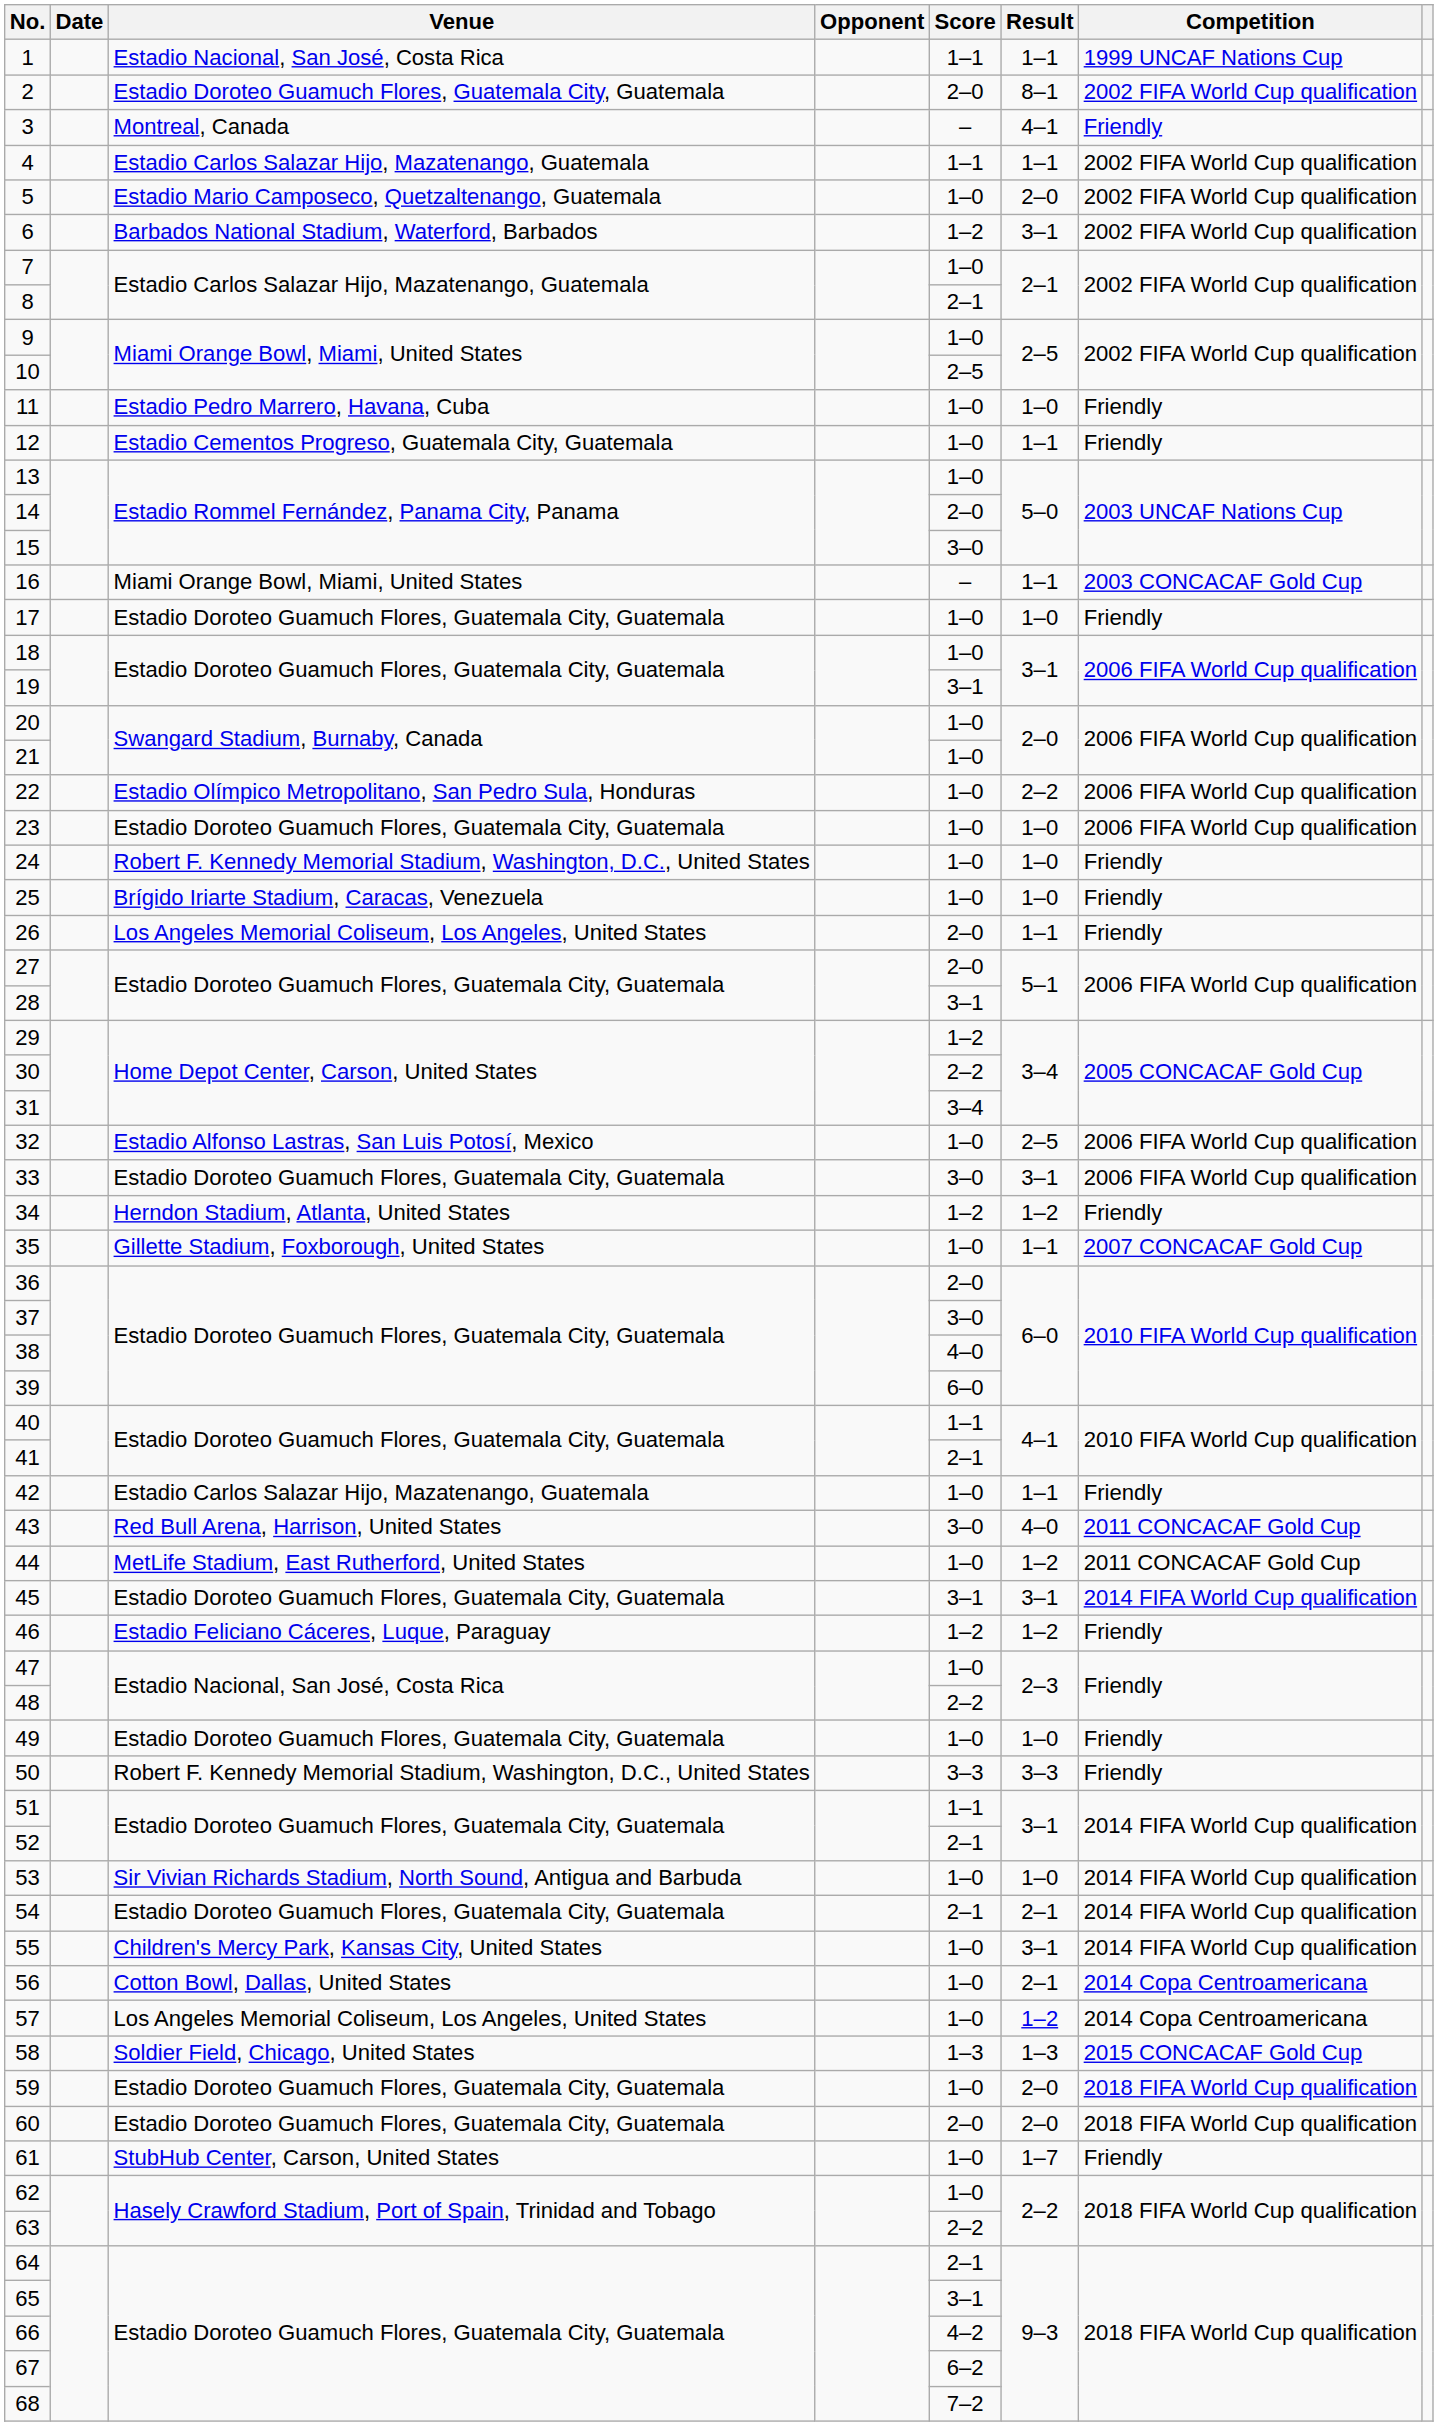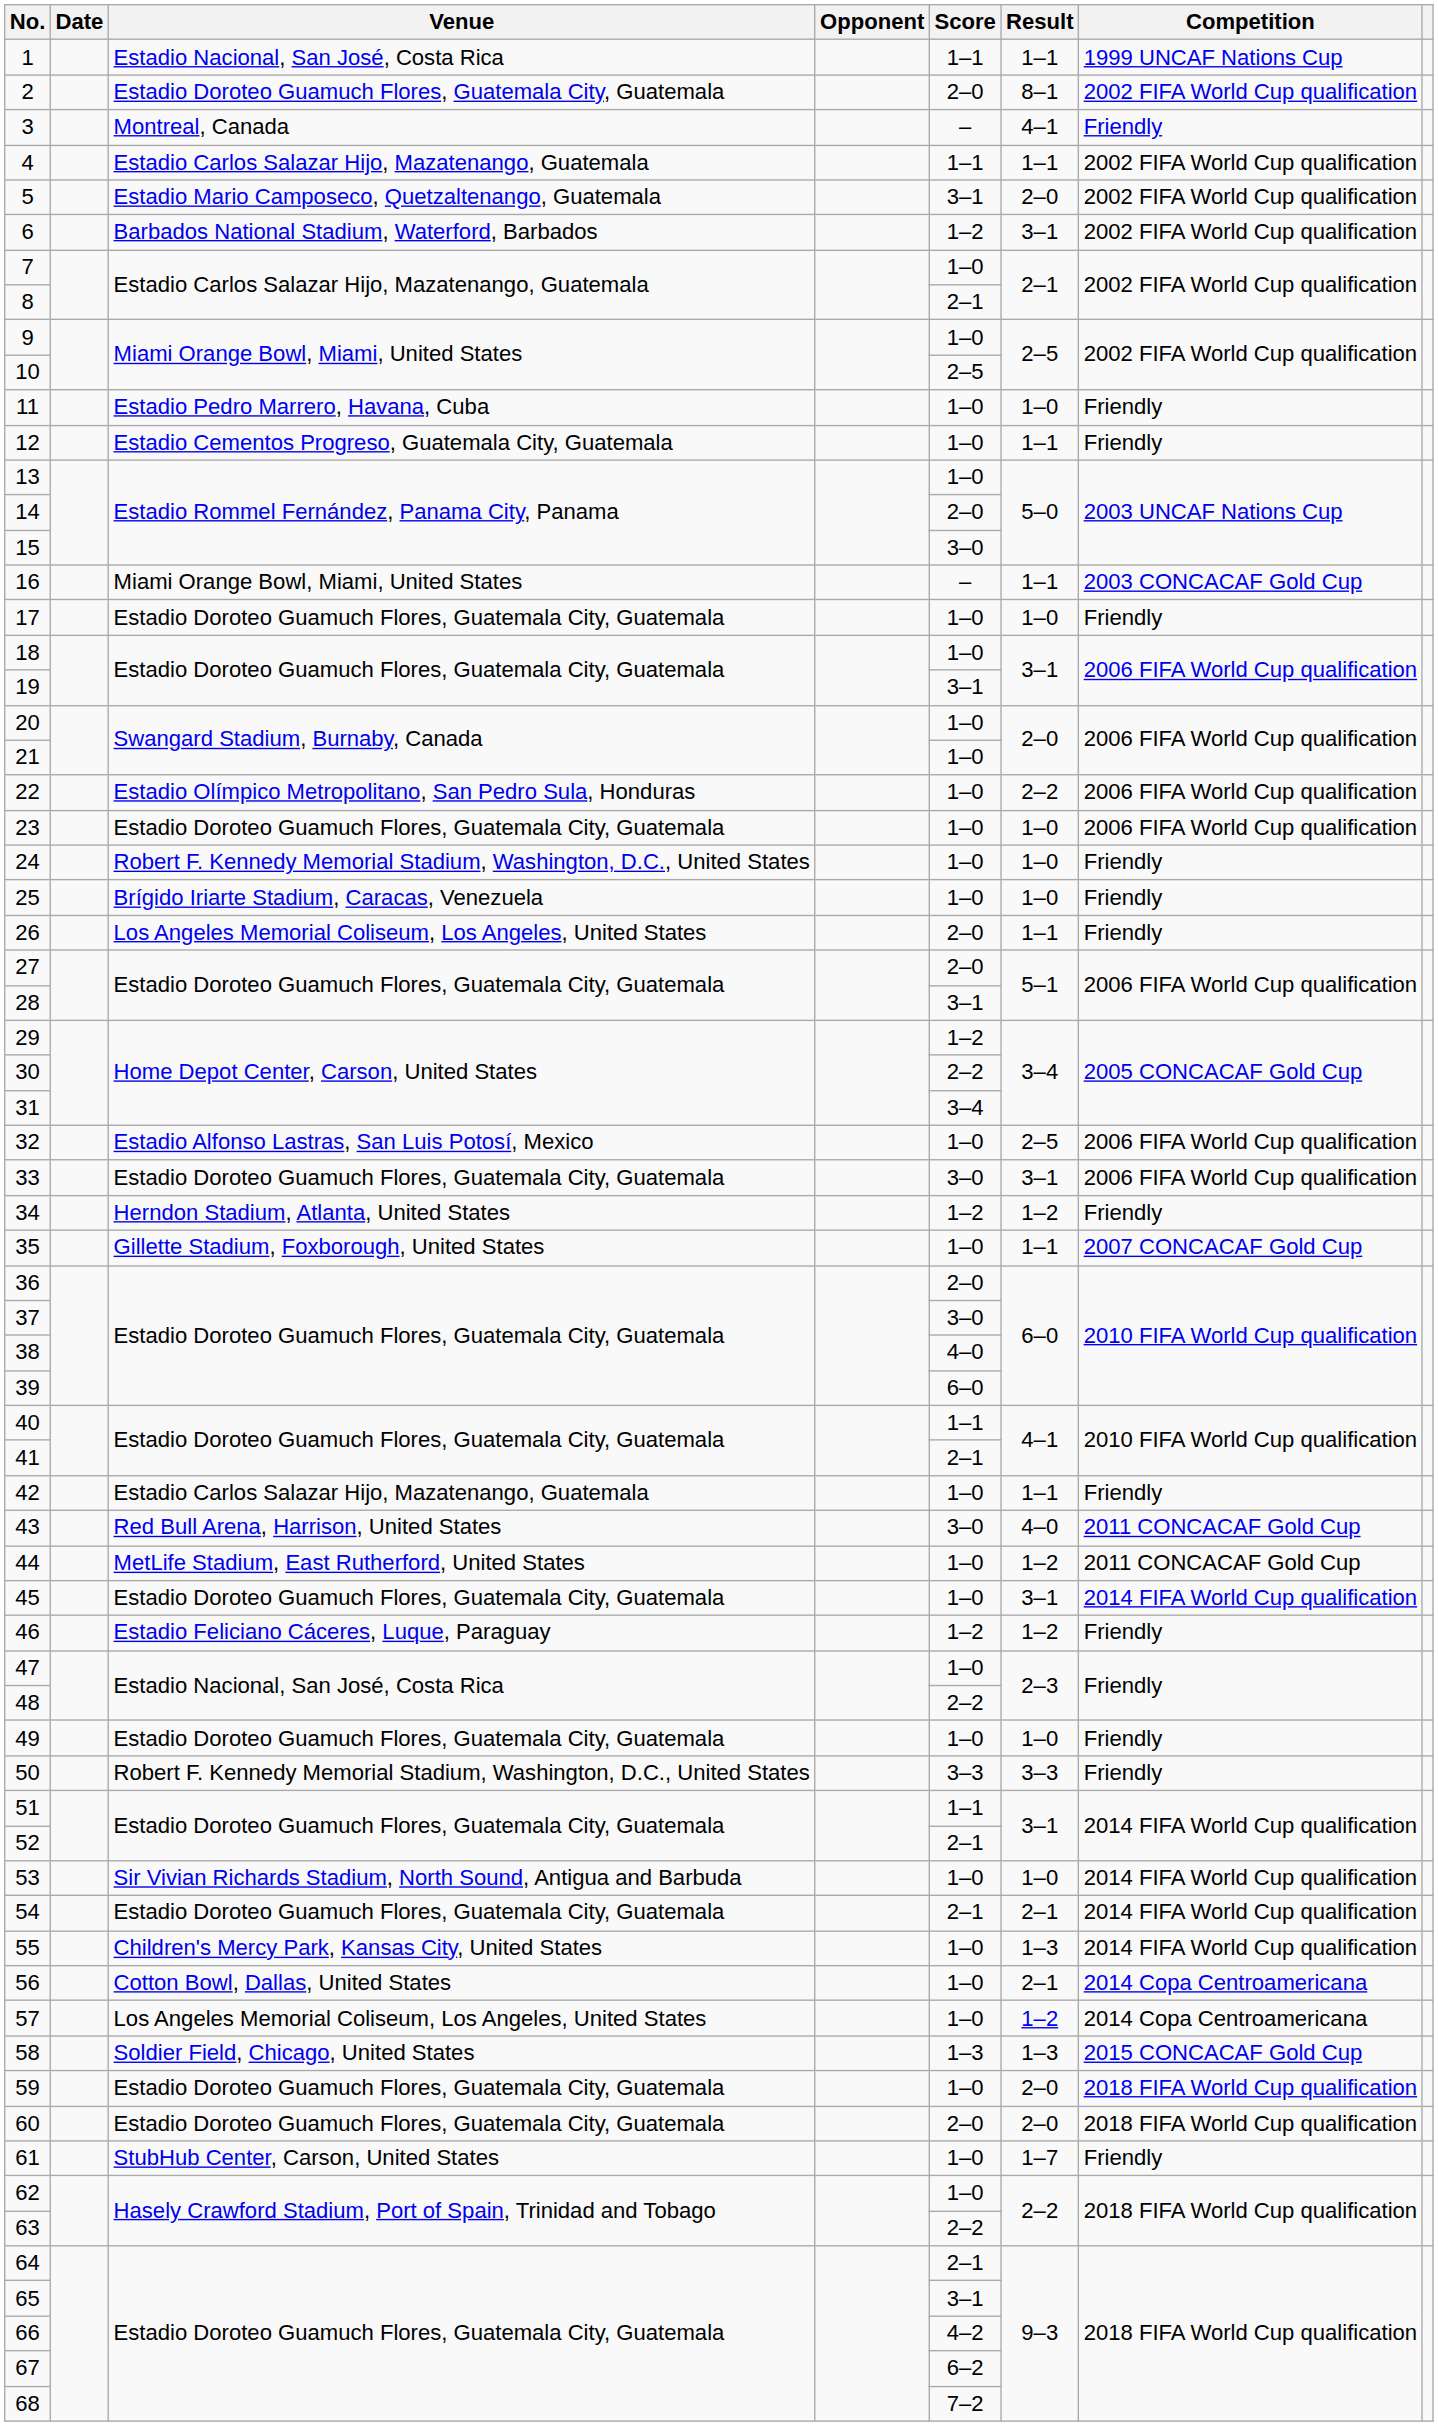5 | Score: 1–0 -> 3–1
45 | Score: 3–1 -> 1–0
55 | Result: 3–1 -> 1–3
